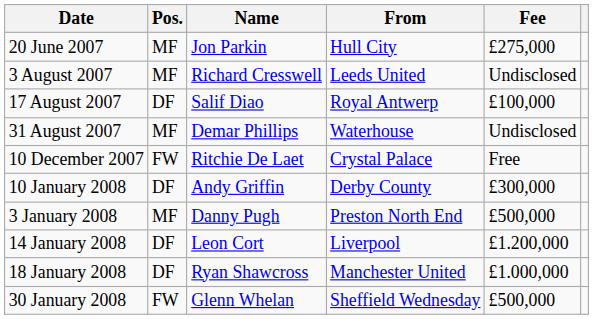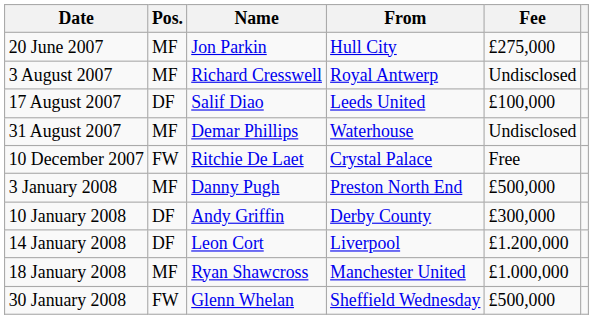3 August 2007 | From: Leeds United -> Royal Antwerp
17 August 2007 | From: Royal Antwerp -> Leeds United
rows swapped: 3 January 2008 <-> 10 January 2008
18 January 2008 | Pos.: DF -> MF
